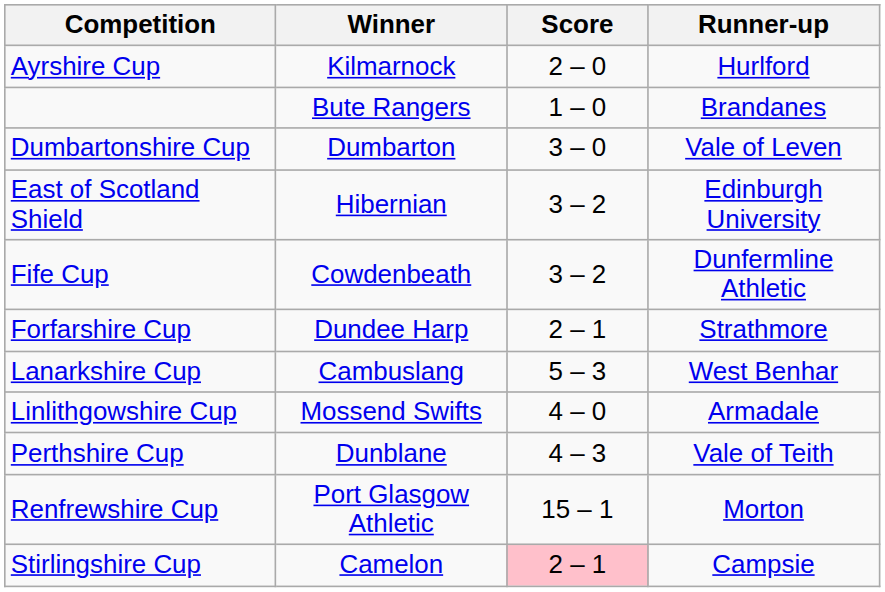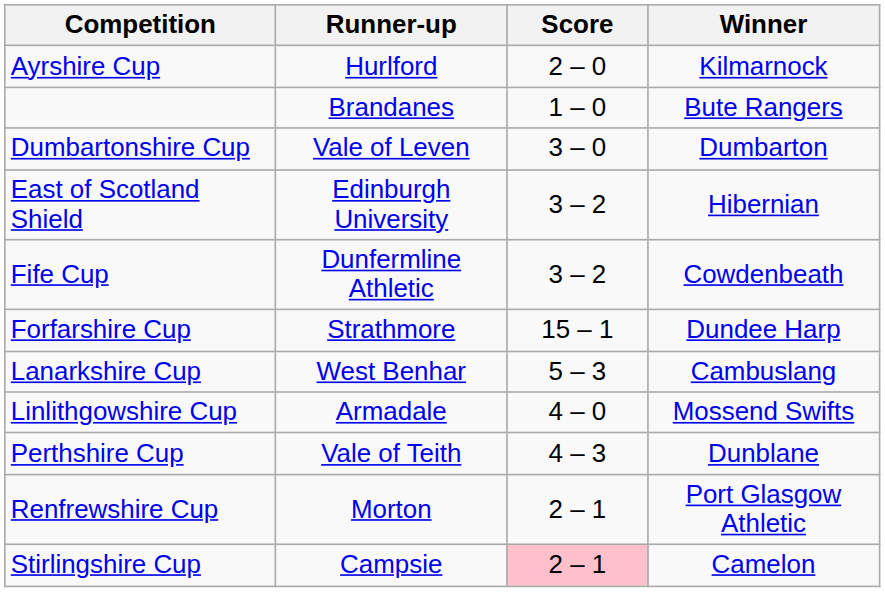columns swapped: Winner <-> Runner-up
Forfarshire Cup | Score: 2 – 1 -> 15 – 1
Renfrewshire Cup | Score: 15 – 1 -> 2 – 1
